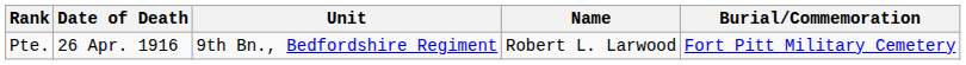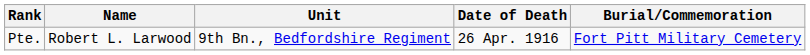columns swapped: Name <-> Date of Death
